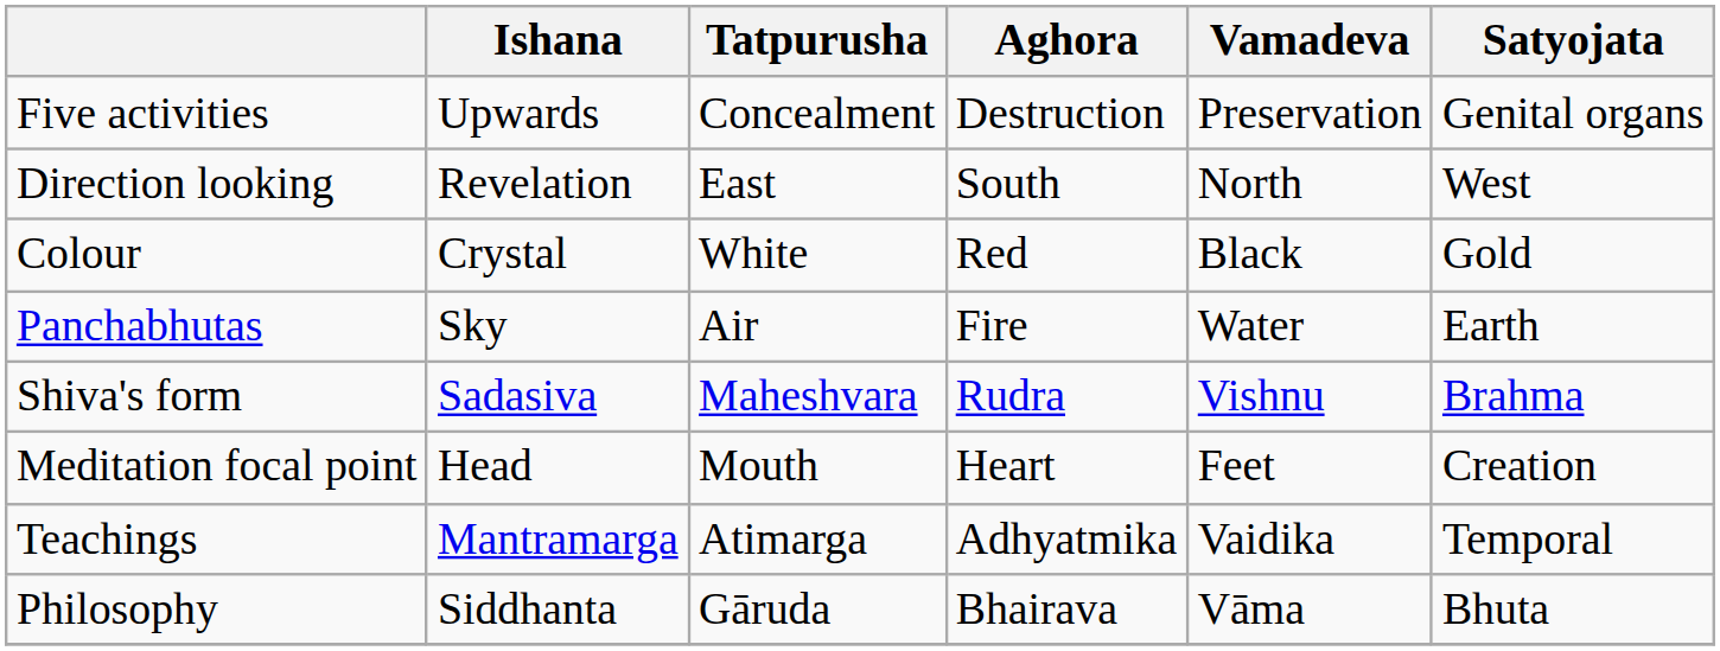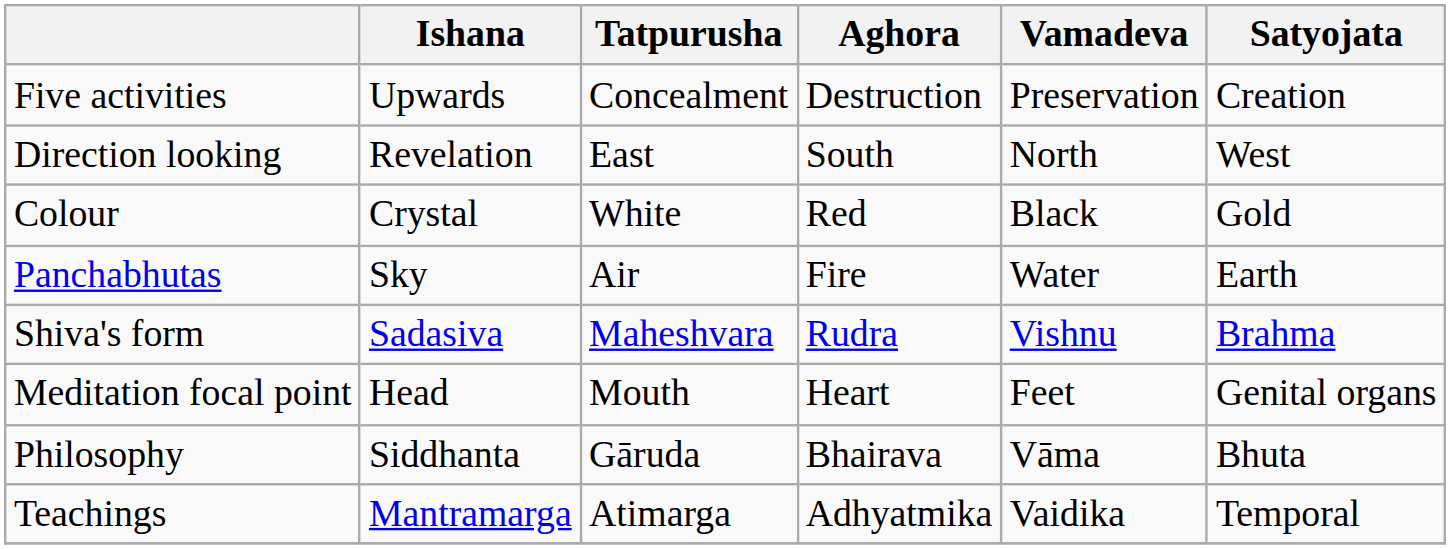Five activities | Satyojata: Genital organs -> Creation
Meditation focal point | Satyojata: Creation -> Genital organs
rows swapped: Philosophy <-> Teachings
